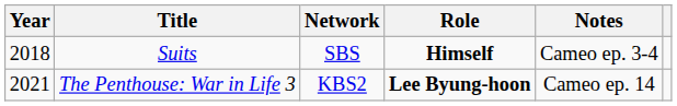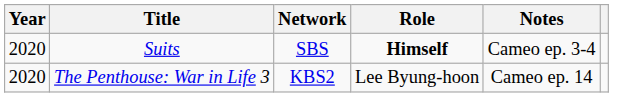Suits | Year: 2018 -> 2020
The Penthouse: War in Life 3 | Year: 2021 -> 2020
The Penthouse: War in Life 3 | Role: bold -> normal
